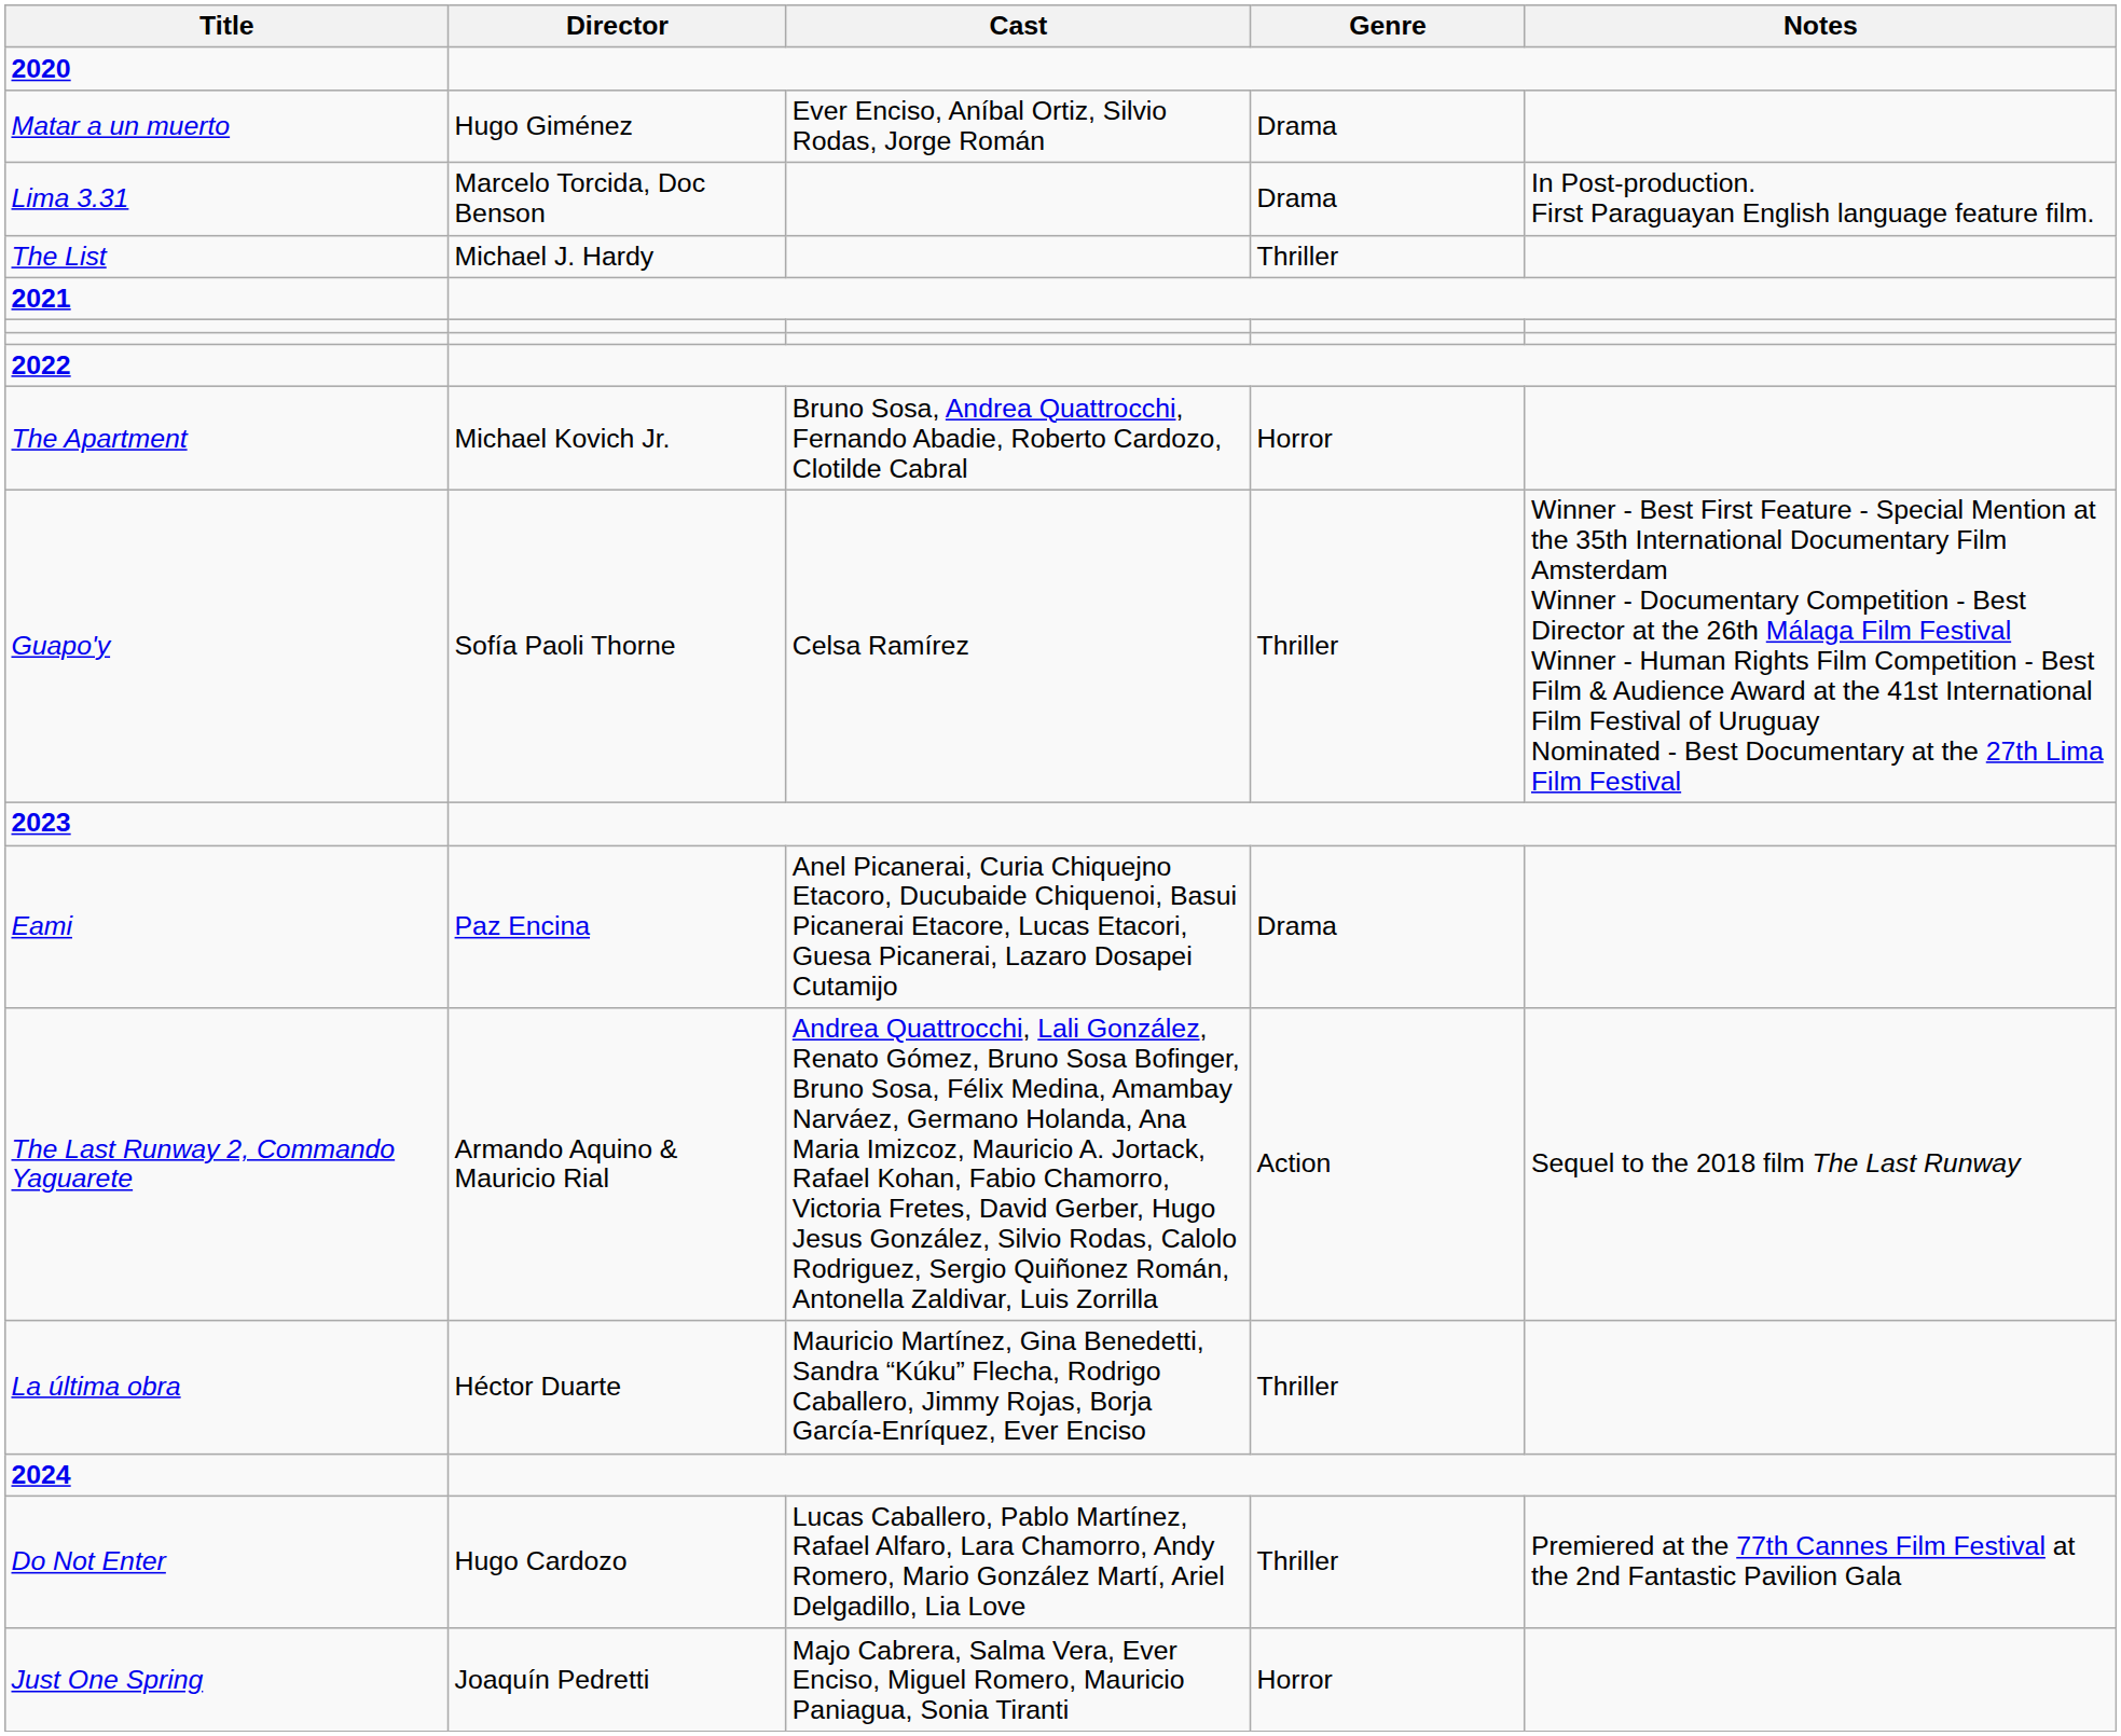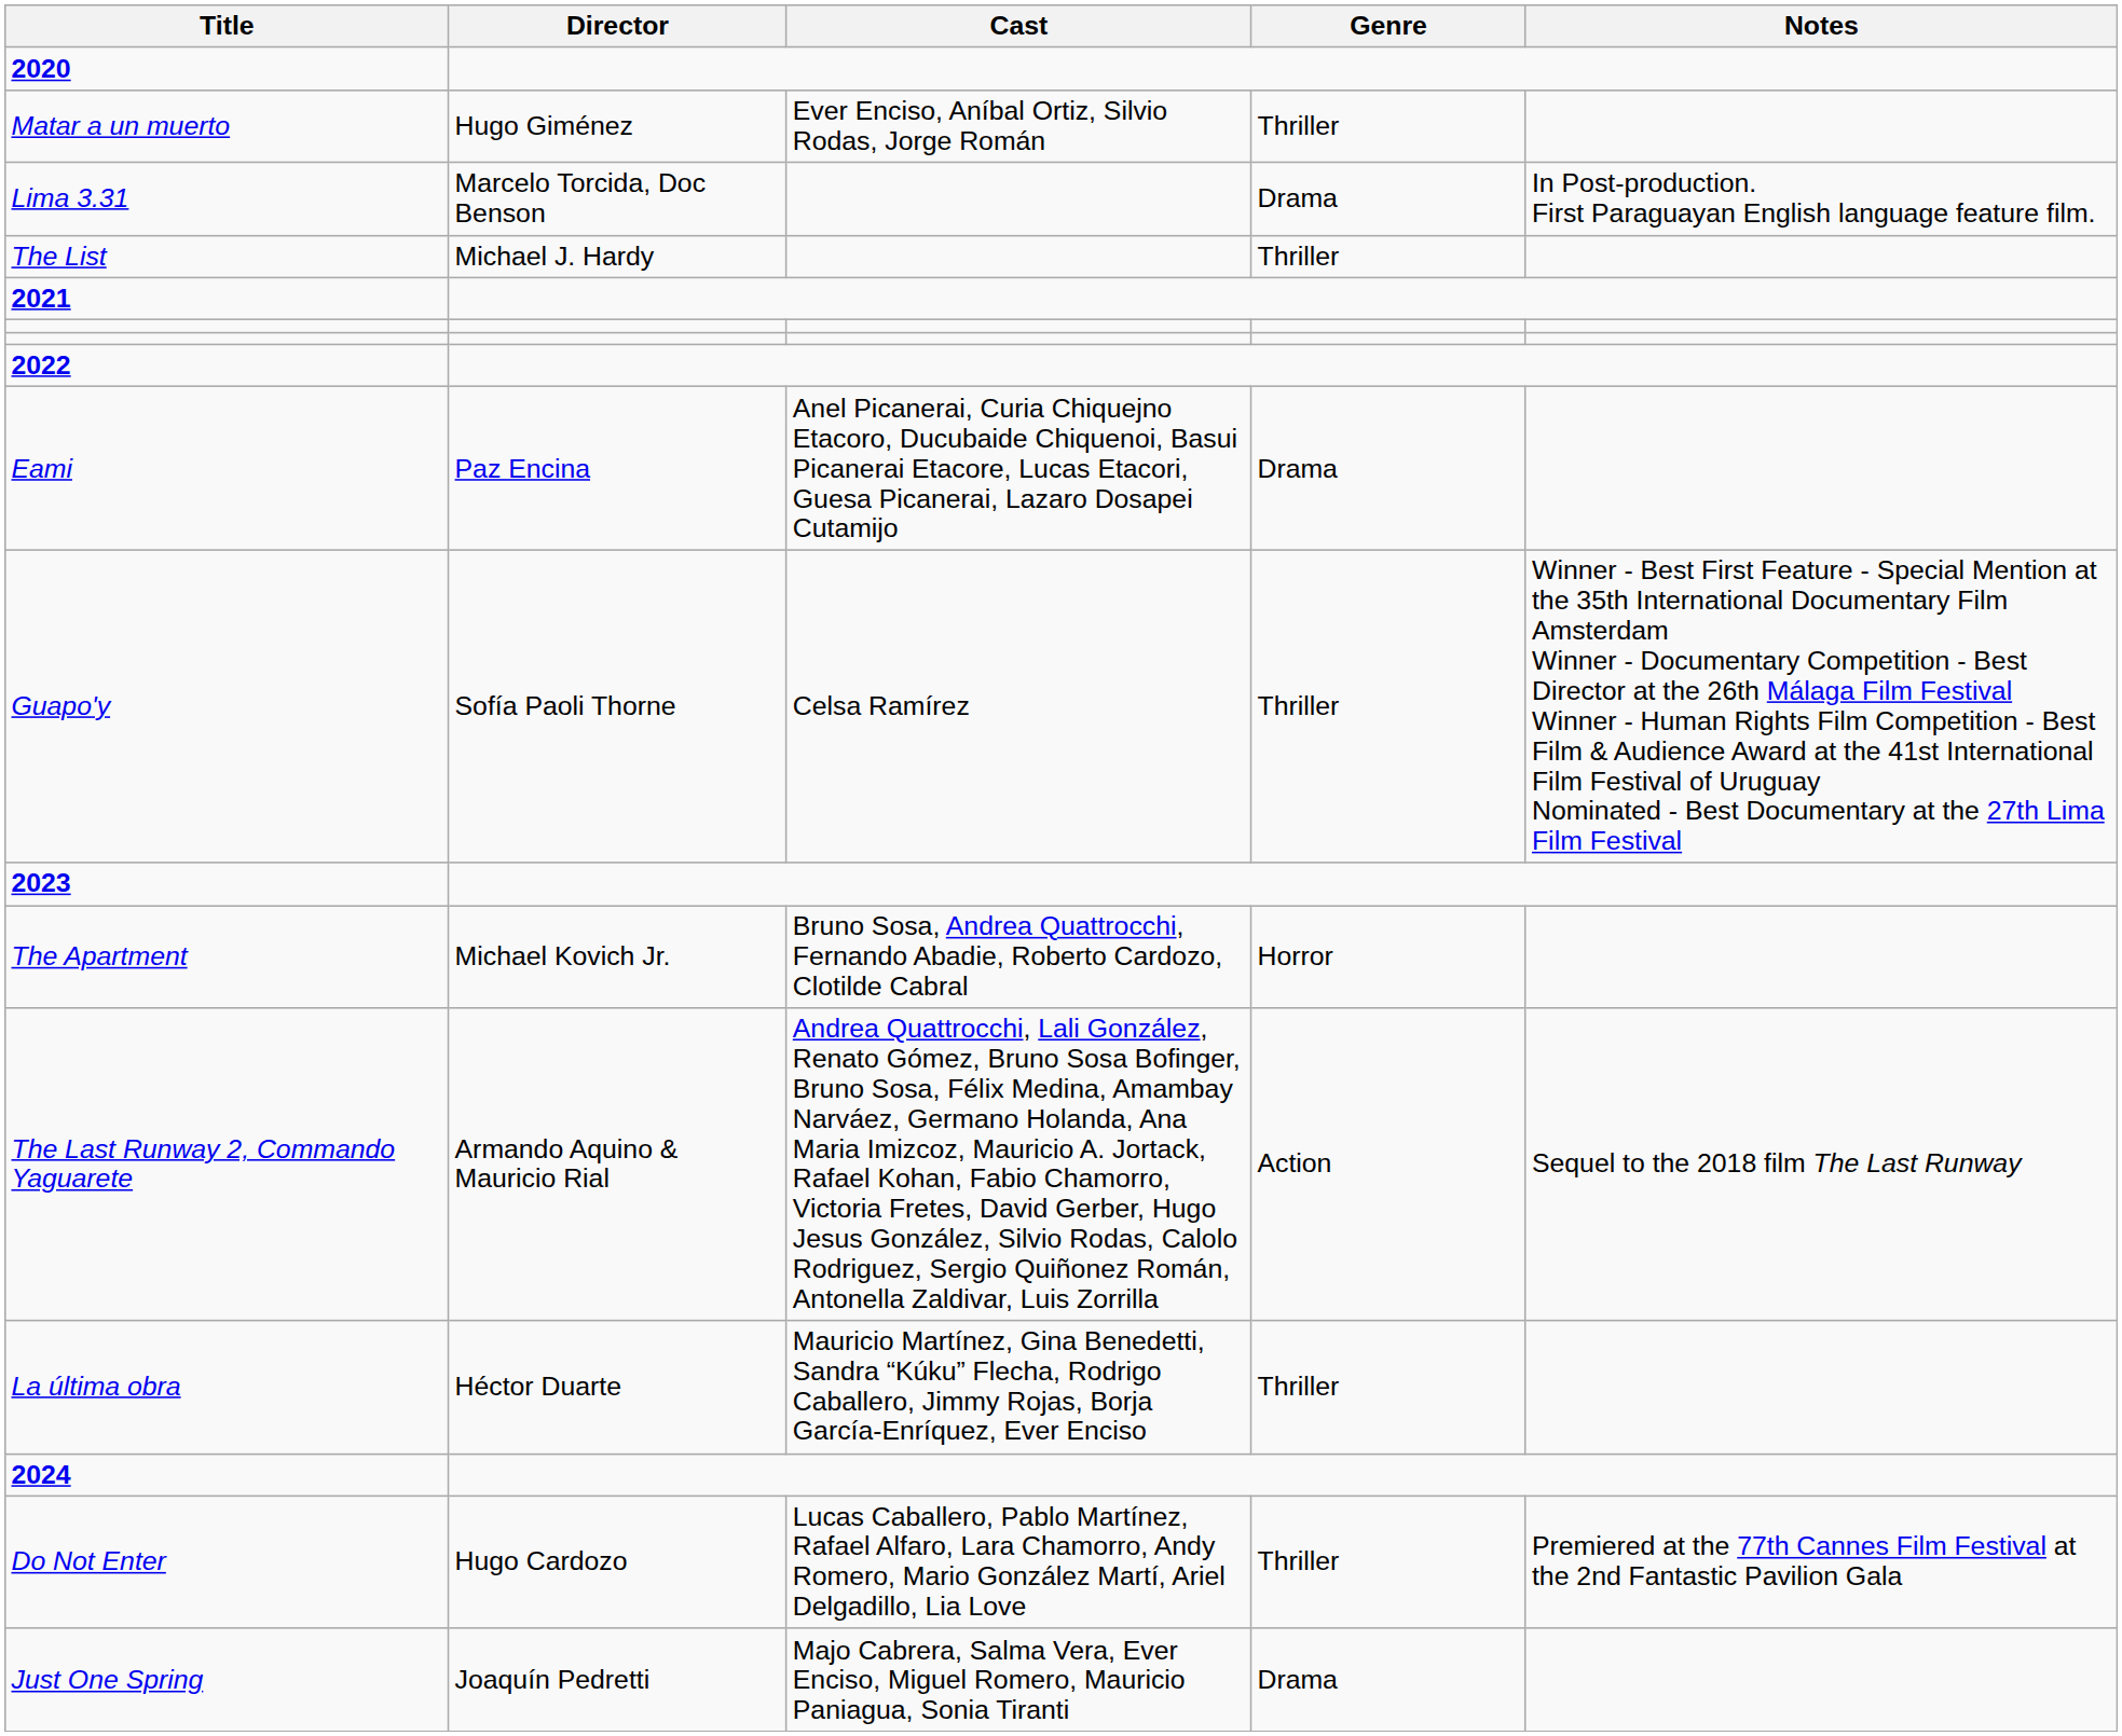Matar a un muerto | Genre: Drama -> Thriller
rows swapped: Eami <-> The Apartment
Just One Spring | Genre: Horror -> Drama
